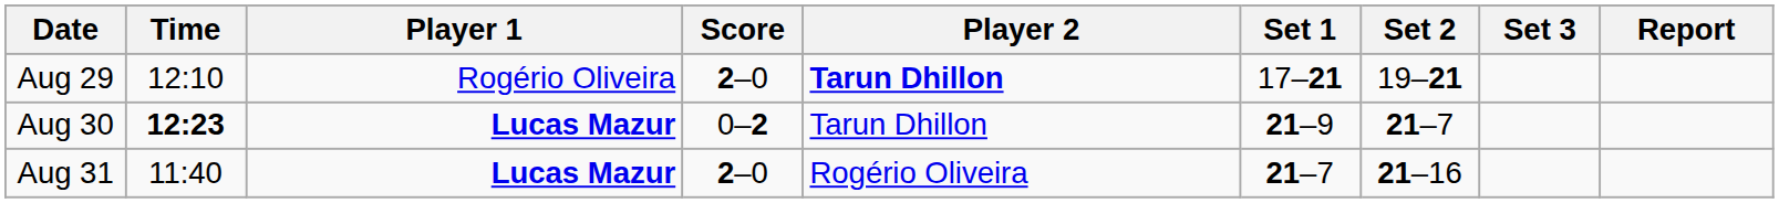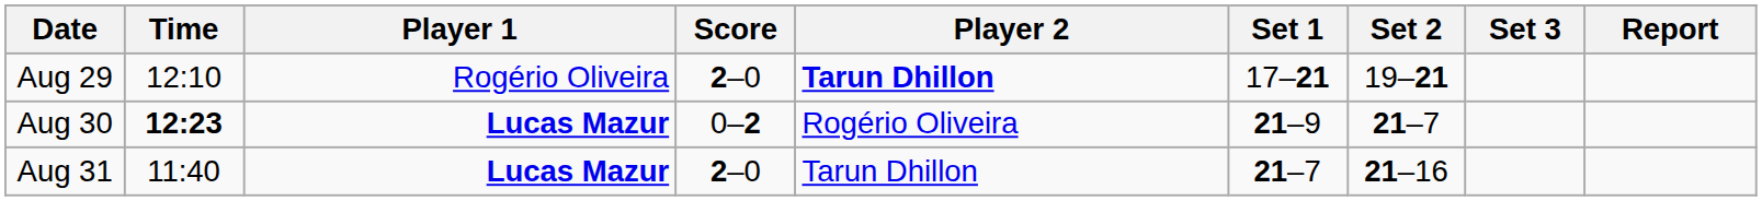Aug 30 | Player 2: Tarun Dhillon -> Rogério Oliveira
Aug 31 | Player 2: Rogério Oliveira -> Tarun Dhillon
